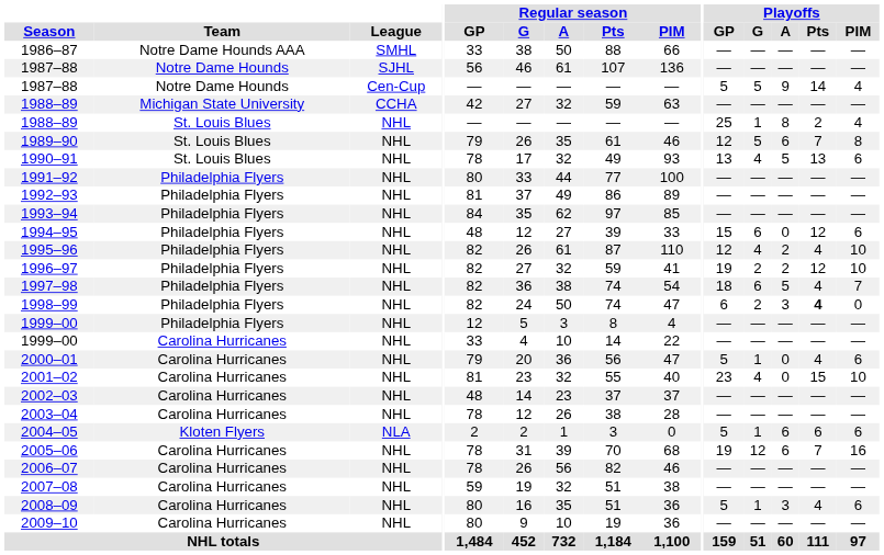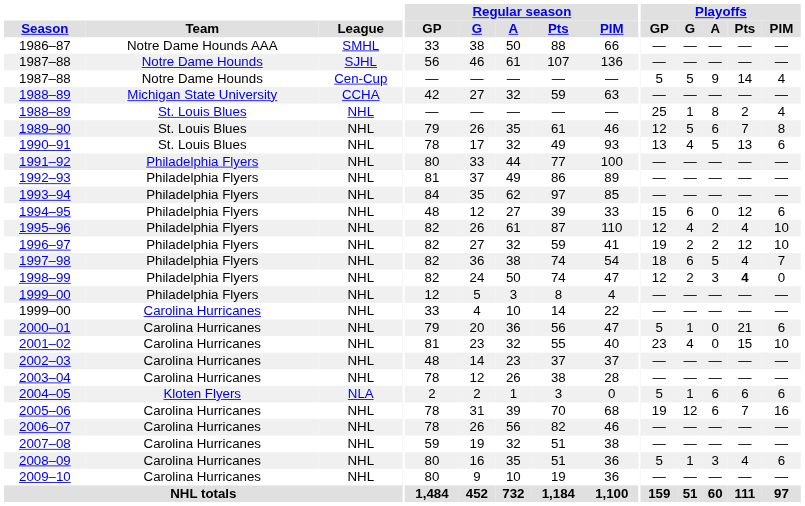1998–99 | Playoffs / GP: 6 -> 12
2000–01 | Playoffs / Pts: 4 -> 21
